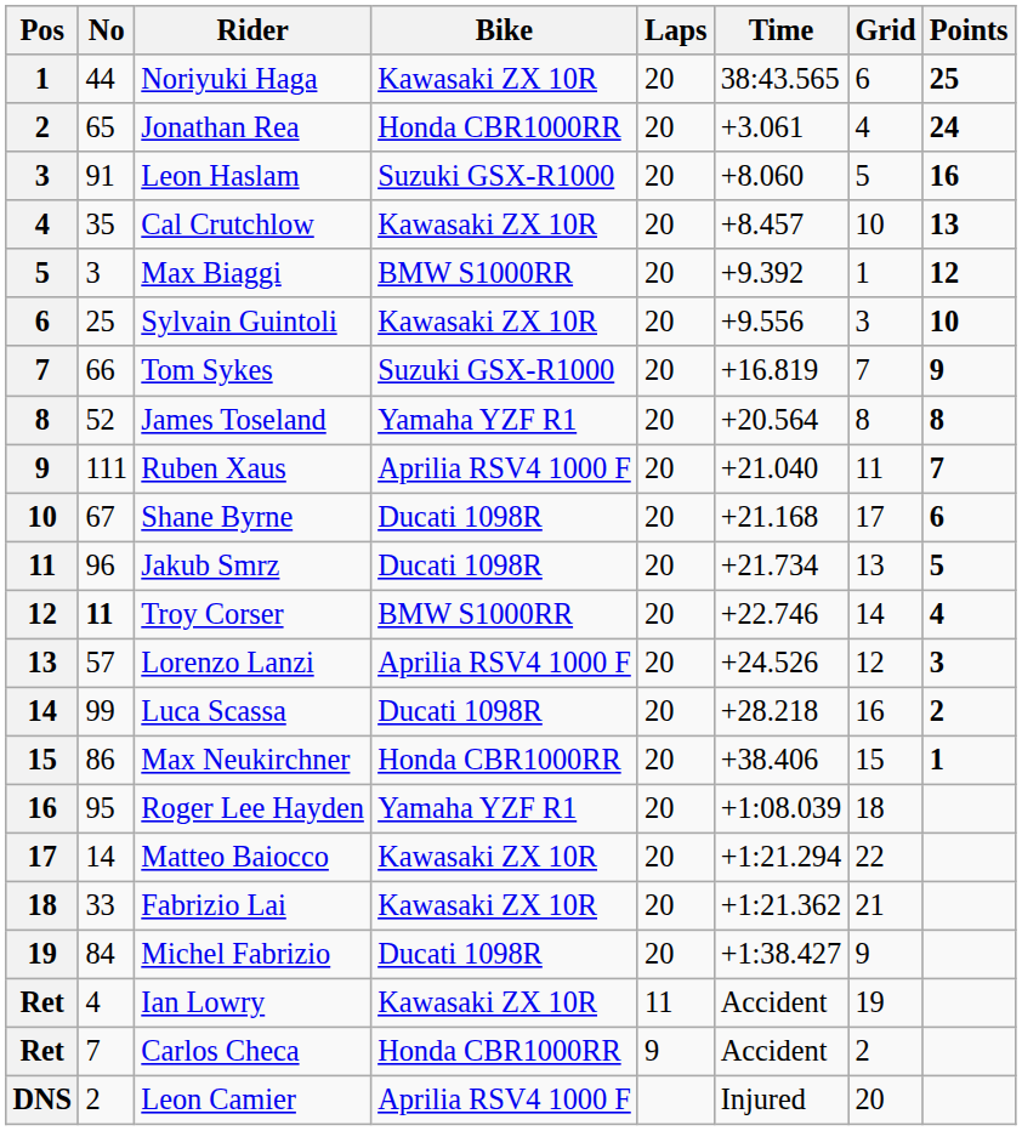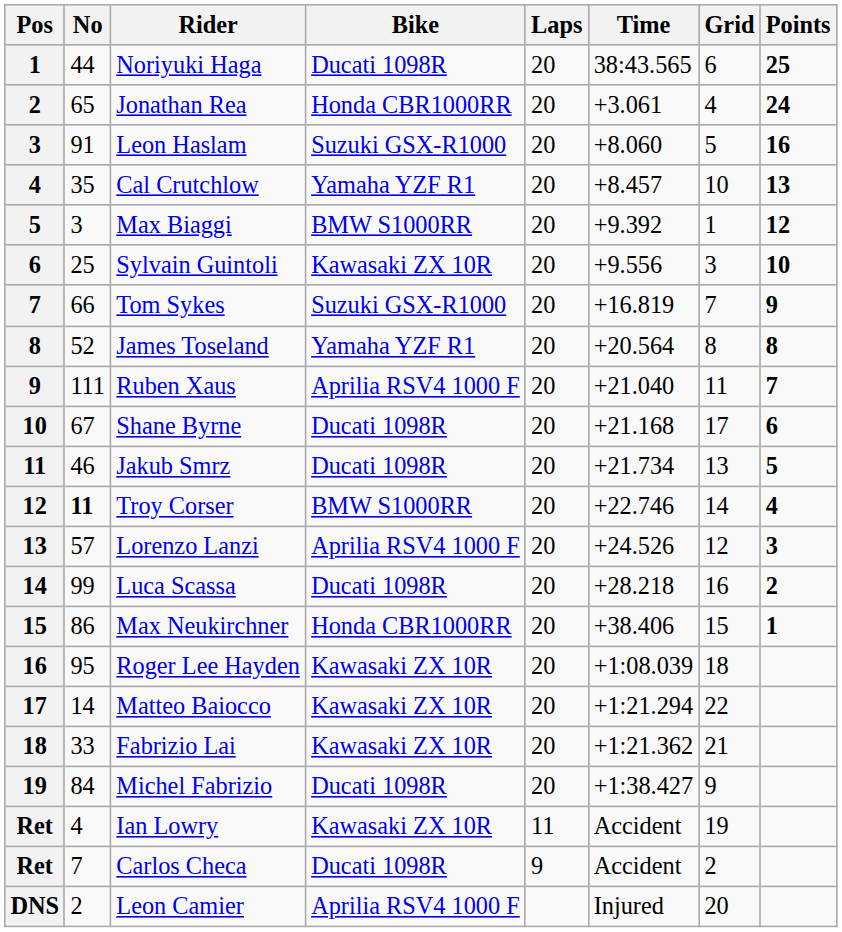Noriyuki Haga | Bike: Kawasaki ZX 10R -> Ducati 1098R
Cal Crutchlow | Bike: Kawasaki ZX 10R -> Yamaha YZF R1
Jakub Smrz | No: 96 -> 46
Roger Lee Hayden | Bike: Yamaha YZF R1 -> Kawasaki ZX 10R
Carlos Checa | Bike: Honda CBR1000RR -> Ducati 1098R
